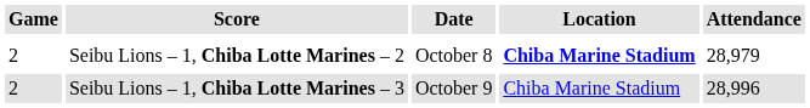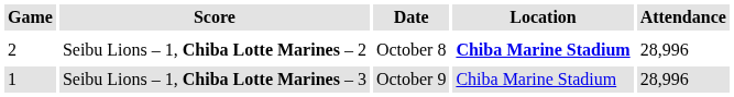Seibu Lions – 1, Chiba Lotte Marines – 2 | Attendance: 28,979 -> 28,996
Seibu Lions – 1, Chiba Lotte Marines – 3 | Game: 2 -> 1
